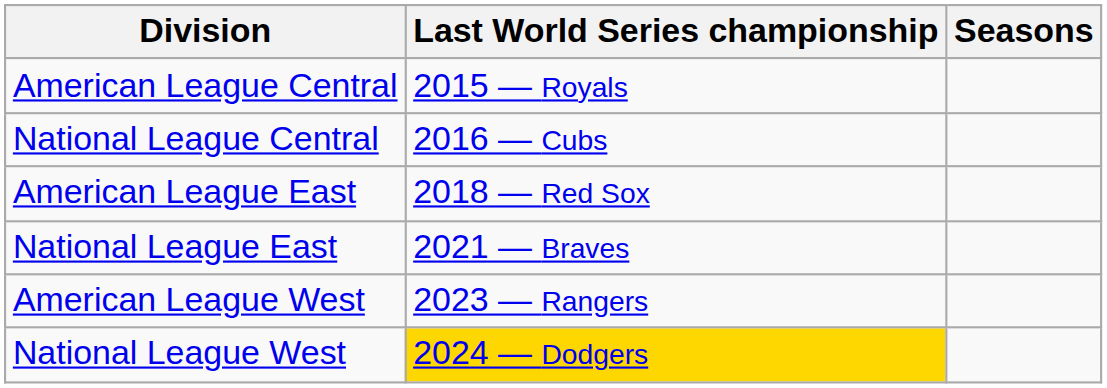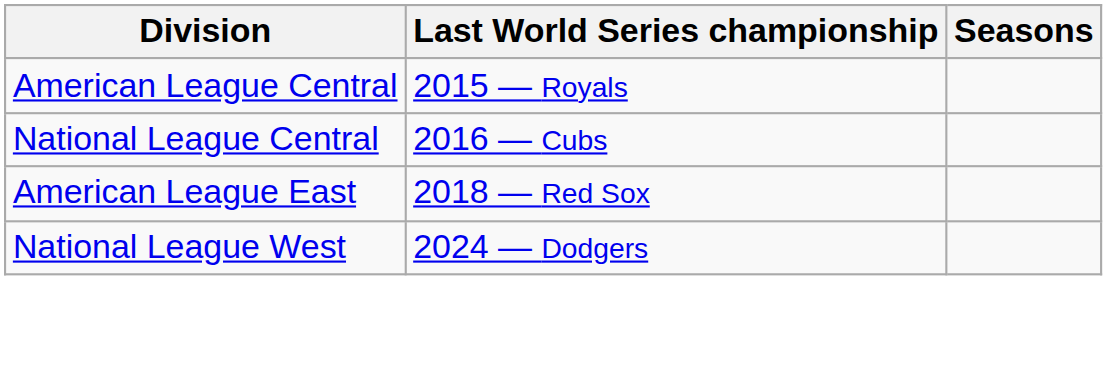- row: National League East | 2021 — Braves
- row: American League West | 2023 — Rangers
National League West | Last World Series championship: gold background -> no background
